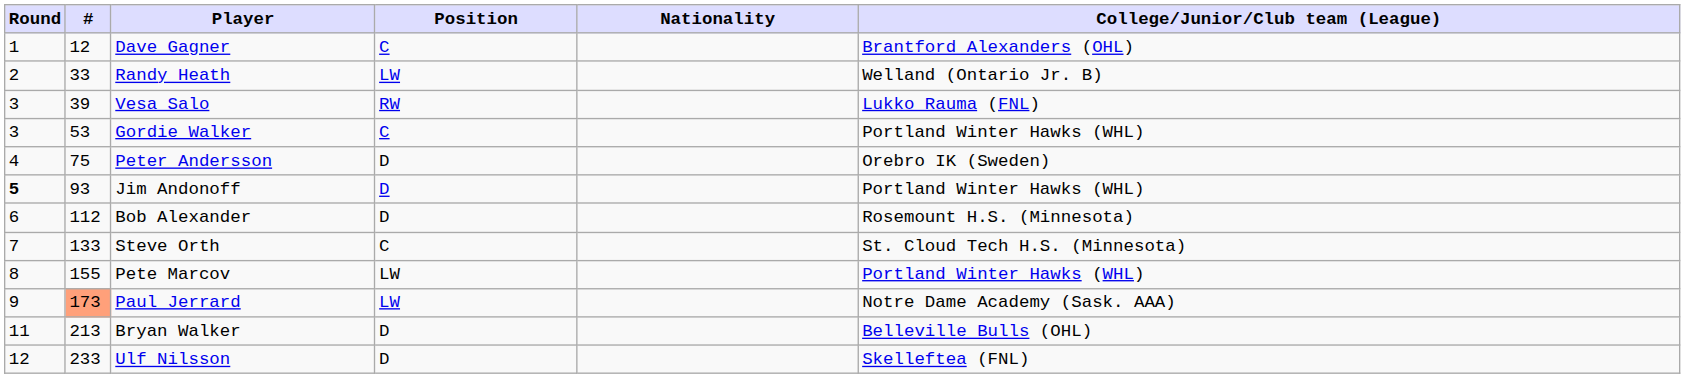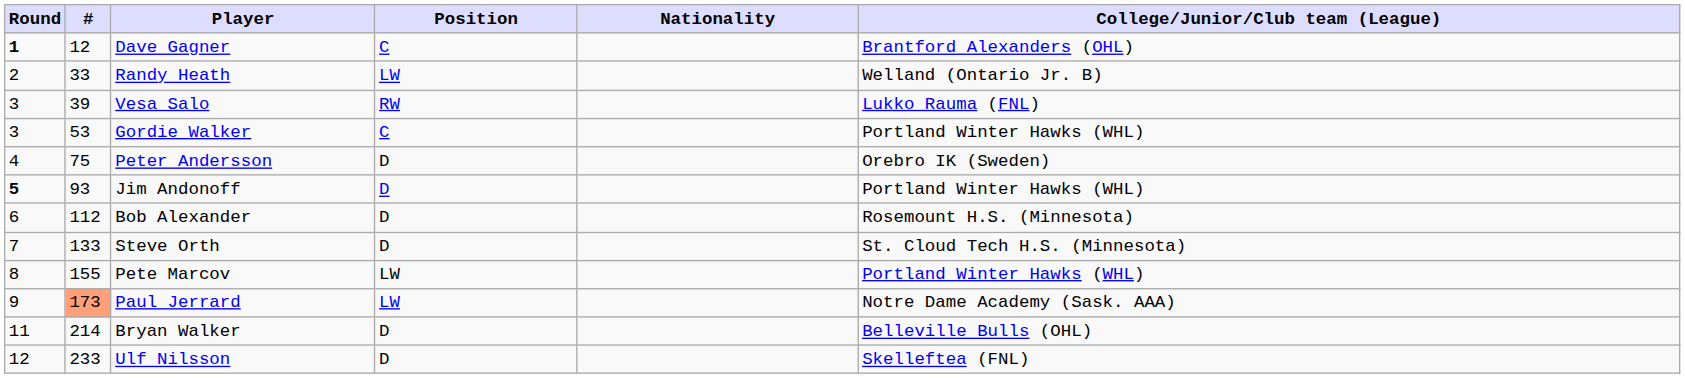Dave Gagner | Round: normal -> bold
Steve Orth | Position: C -> D
Bryan Walker | #: 213 -> 214
